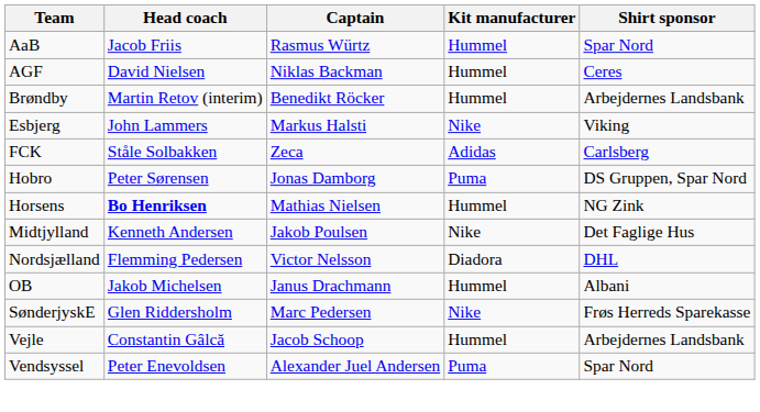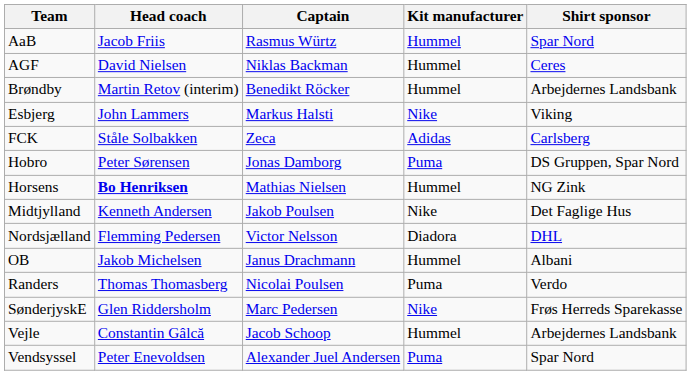+ row: Randers | Thomas Thomasberg | Nicolai Poulsen | Puma | Verdo
